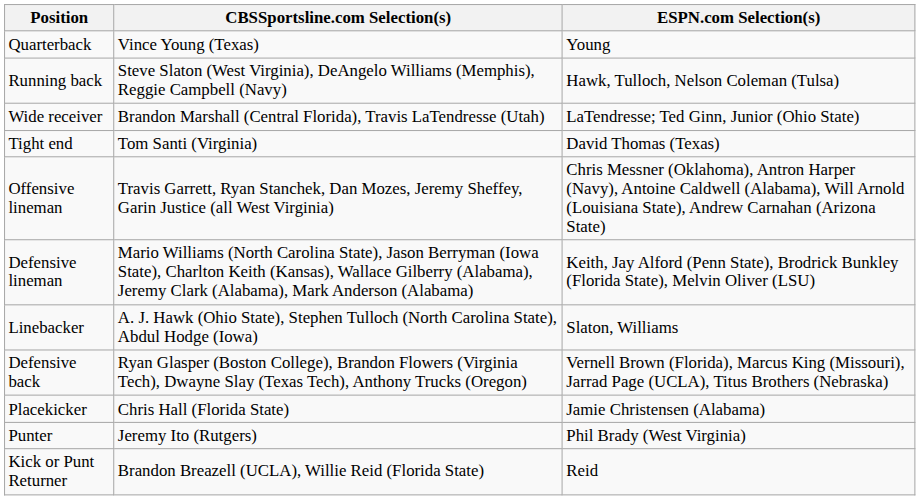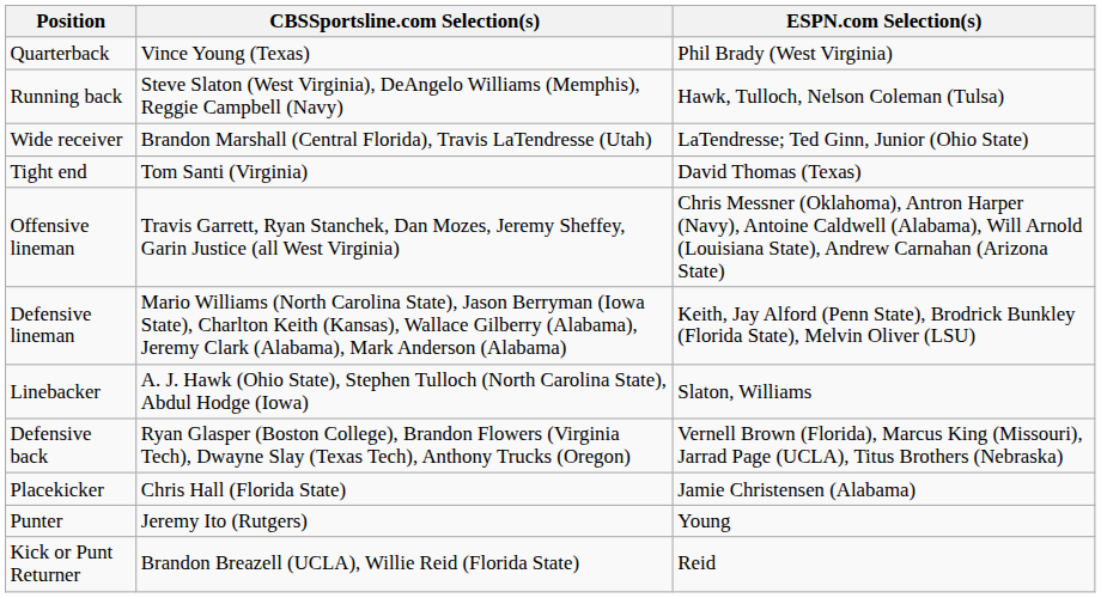Quarterback | ESPN.com Selection(s): Young -> Phil Brady (West Virginia)
Punter | ESPN.com Selection(s): Phil Brady (West Virginia) -> Young
